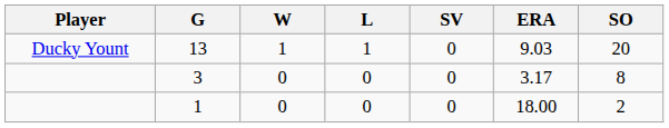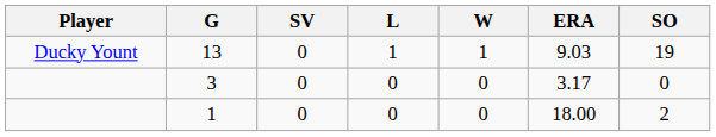columns swapped: W <-> SV
13 | SO: 20 -> 19
3 | SO: 8 -> 0
